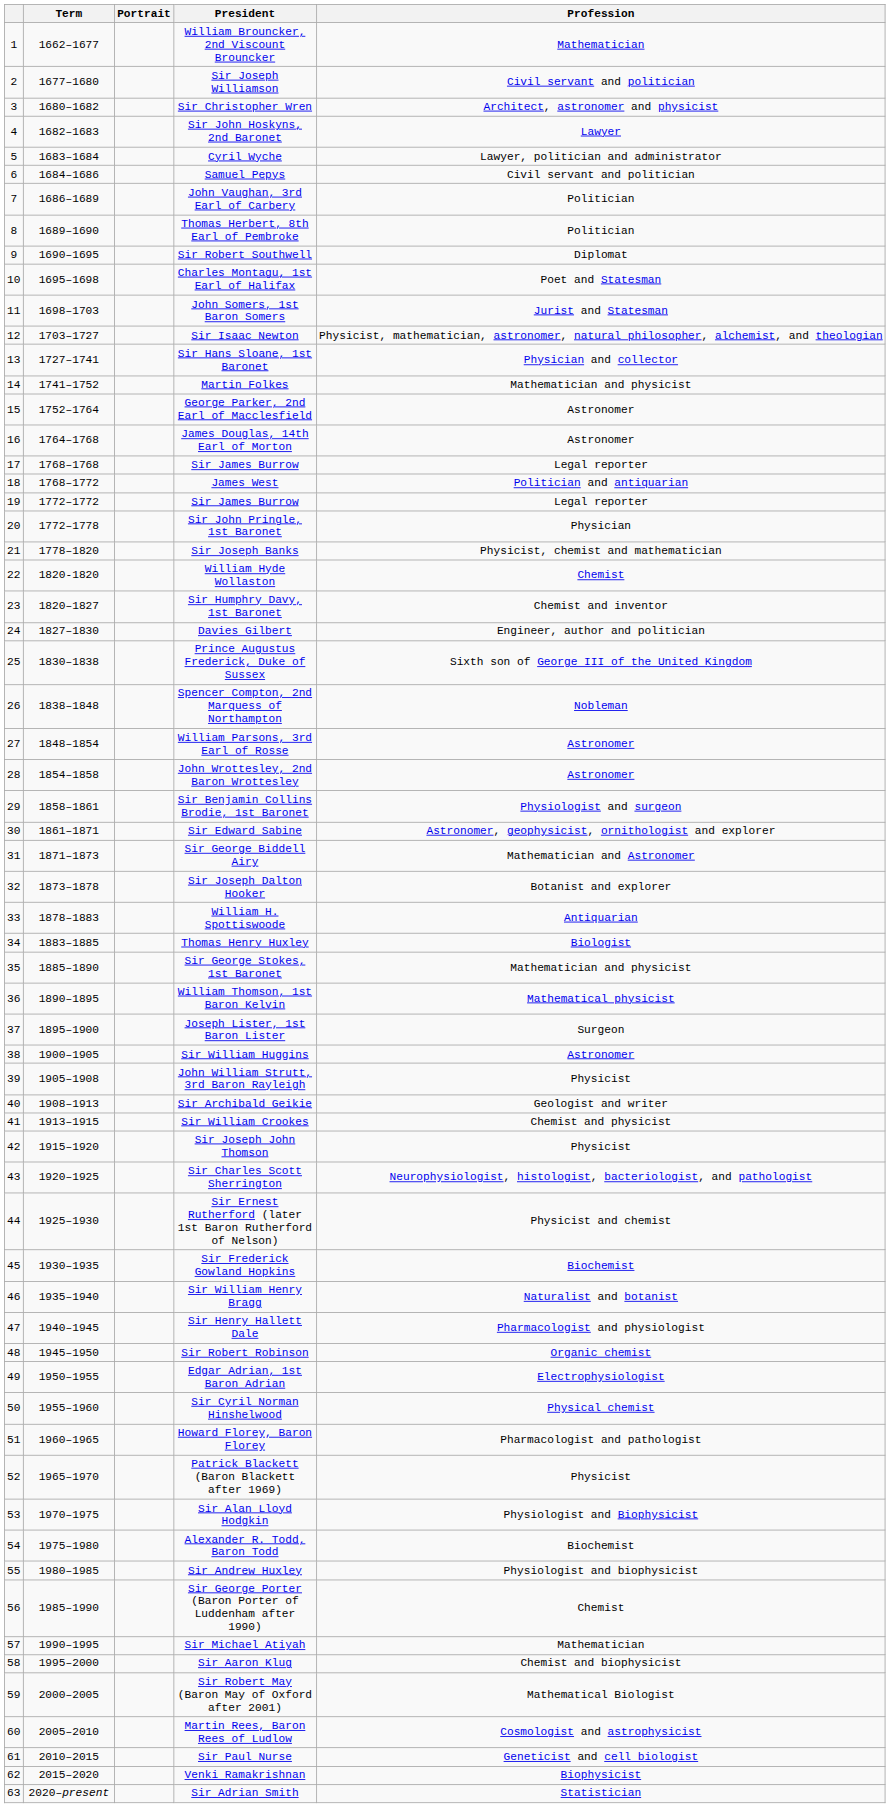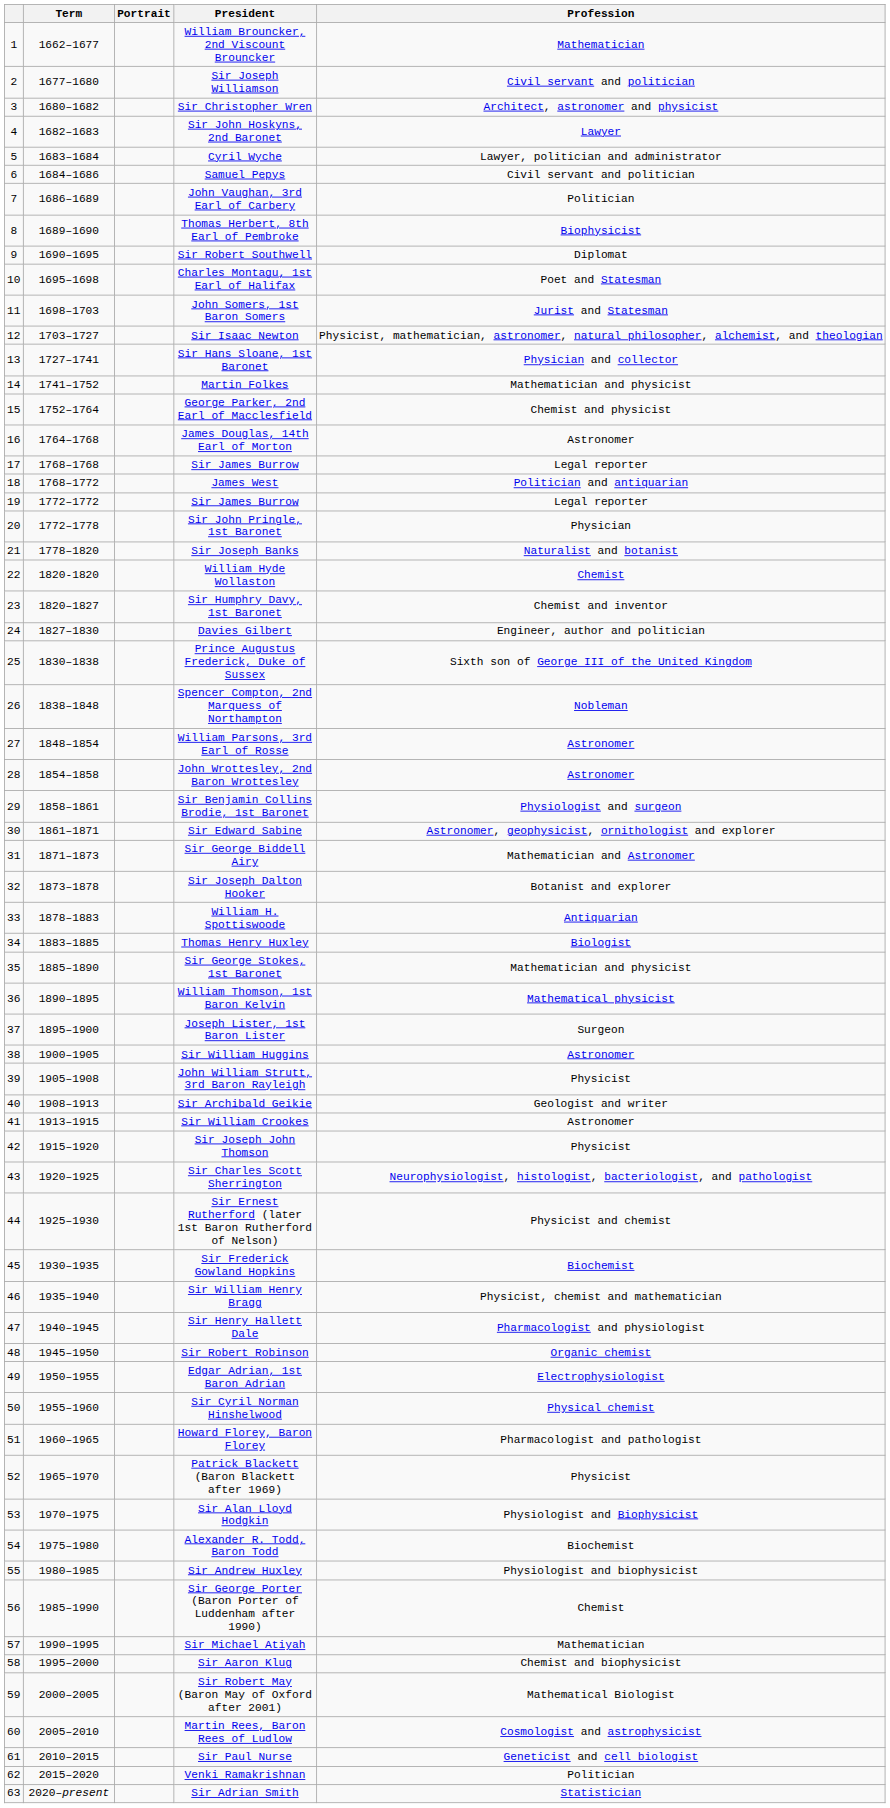Thomas Herbert, 8th Earl of Pembroke | Profession: Politician -> Biophysicist
George Parker, 2nd Earl of Macclesfield | Profession: Astronomer -> Chemist and physicist
Sir Joseph Banks | Profession: Physicist, chemist and mathematician -> Naturalist and botanist
Sir William Crookes | Profession: Chemist and physicist -> Astronomer
Sir William Henry Bragg | Profession: Naturalist and botanist -> Physicist, chemist and mathematician
Venki Ramakrishnan | Profession: Biophysicist -> Politician
